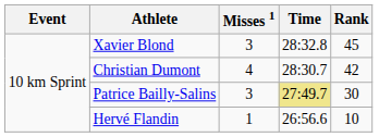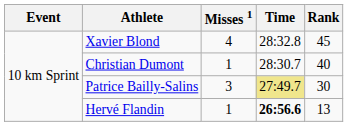Xavier Blond | Misses 1: 3 -> 4
Christian Dumont | Misses 1: 4 -> 1
Christian Dumont | Rank: 42 -> 40
Hervé Flandin | Time: normal -> bold
Hervé Flandin | Rank: 10 -> 13
